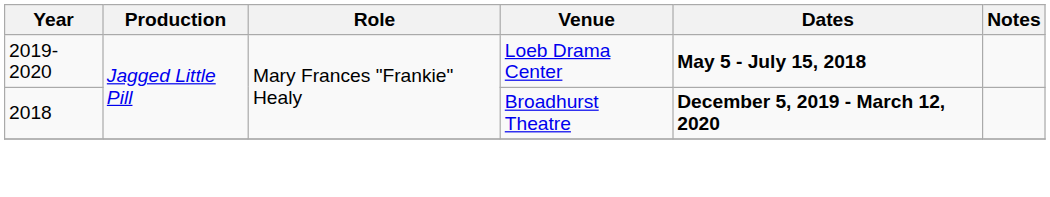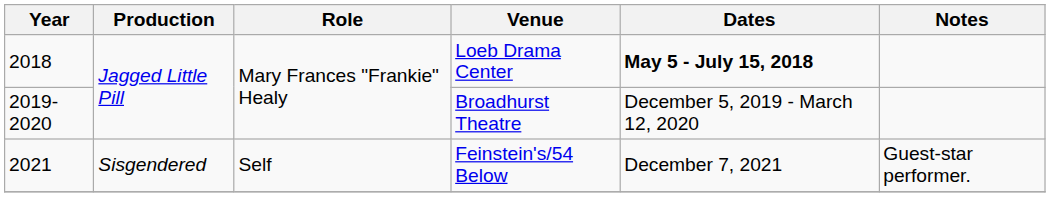Loeb Drama Center | Year: 2019-2020 -> 2018
Broadhurst Theatre | Year: 2018 -> 2019-2020
Broadhurst Theatre | Dates: bold -> normal
+ row: 2021 | Sisgendered | Self | Feinstein's/54 Below | December 7, 2021 | Guest-star performer.
